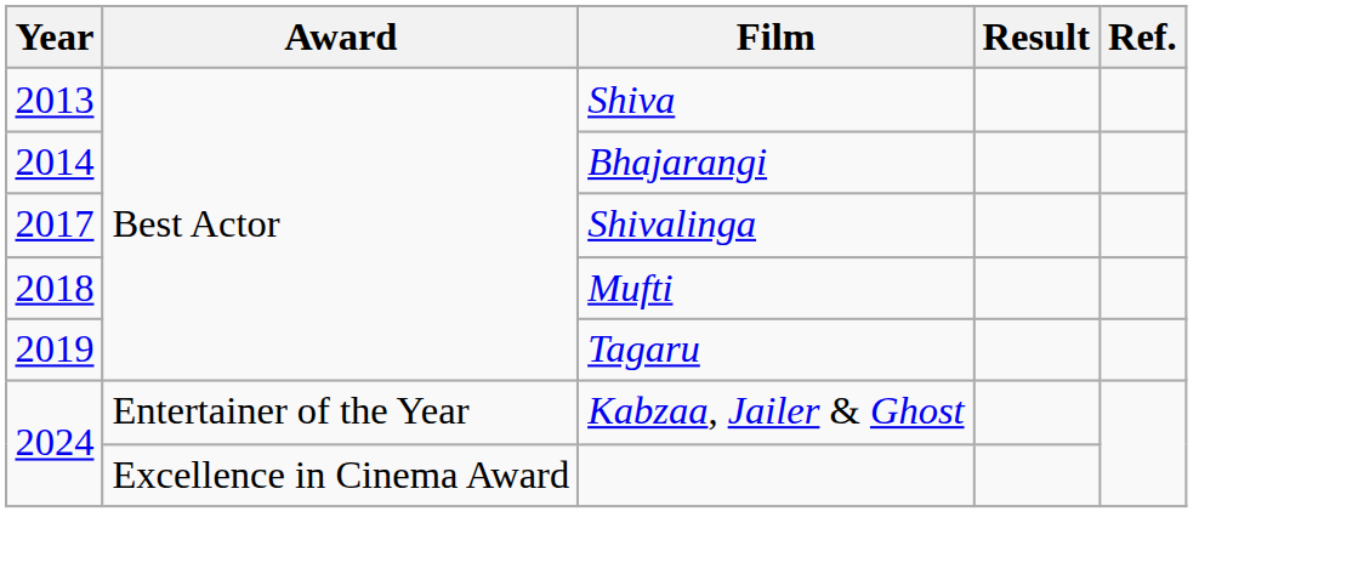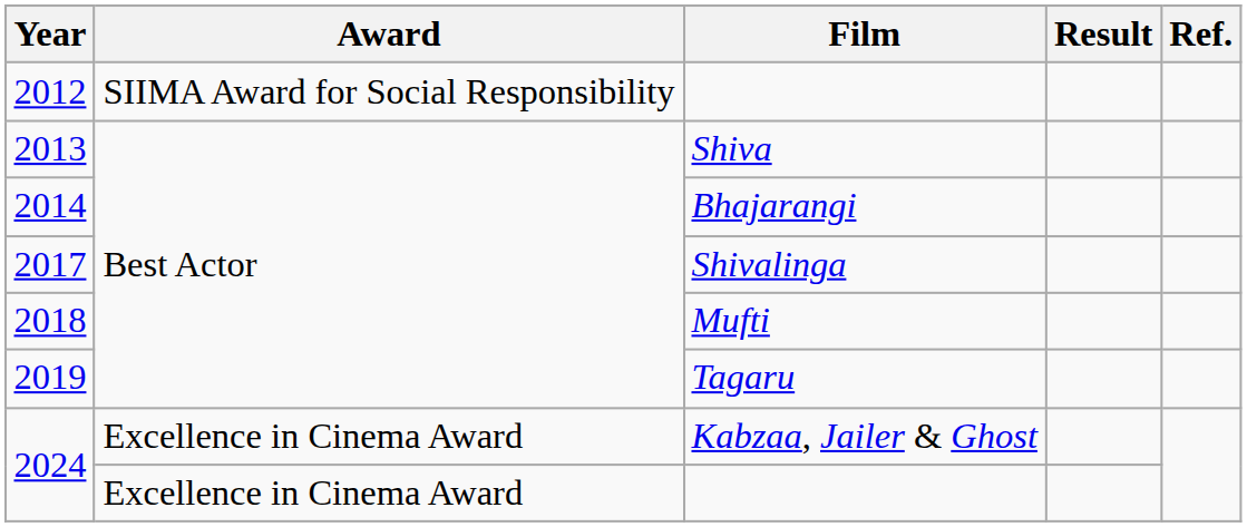+ row: 2012 | SIIMA Award for Social Responsibility
2024 / Kabzaa, Jailer & Ghost | Award: Entertainer of the Year -> Excellence in Cinema Award
